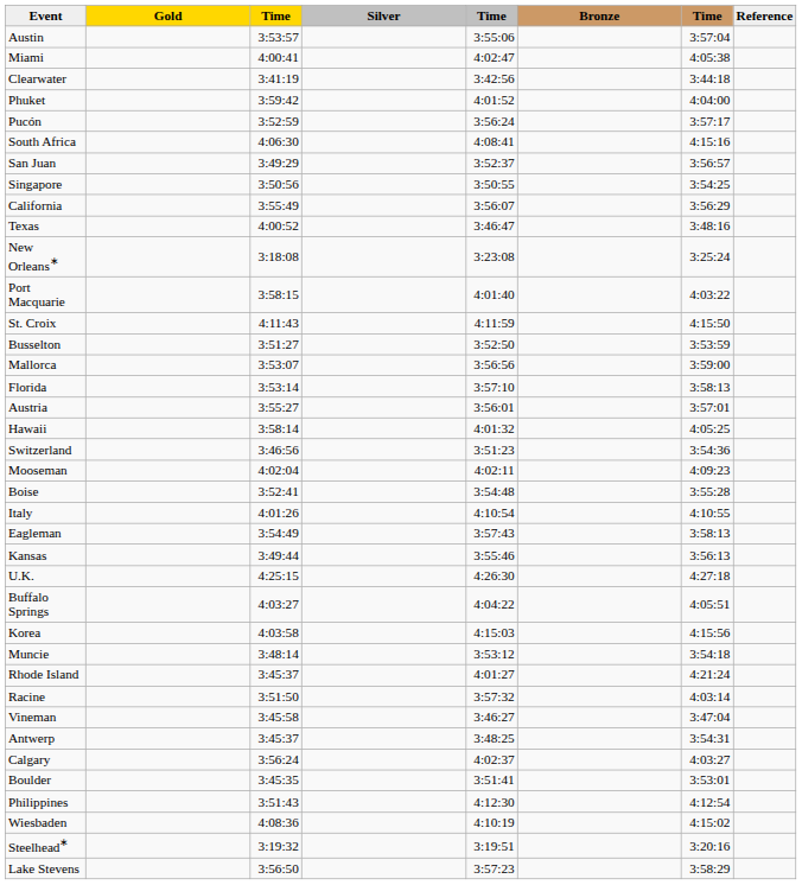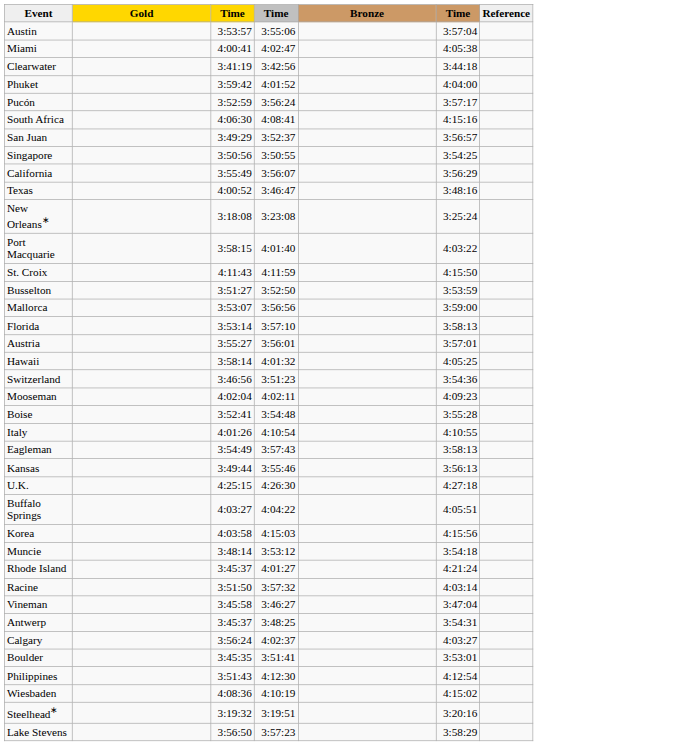- column: Silver
